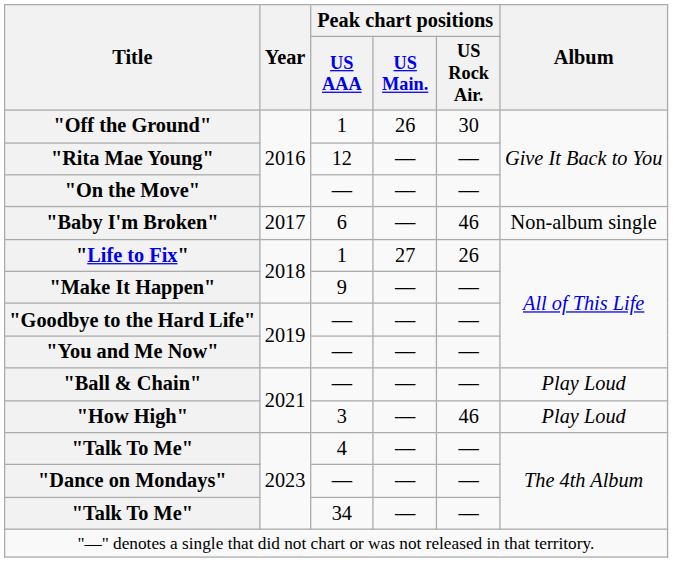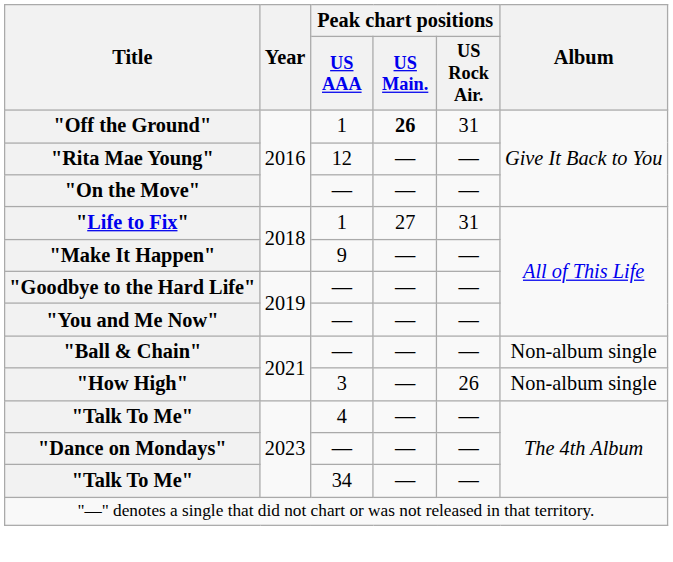"Off the Ground" | Peak chart positions / US Main.: normal -> bold
"Off the Ground" | Peak chart positions / US Rock Air.: 30 -> 31
- row: "Baby I'm Broken" | 2017 | 6 | — | 46 | Non-album single
"Life to Fix" | Peak chart positions / US Rock Air.: 26 -> 31
"Ball & Chain" | Album: Play Loud -> Non-album single
"How High" | Peak chart positions / US Rock Air.: 46 -> 26
"How High" | Album: Play Loud -> Non-album single
